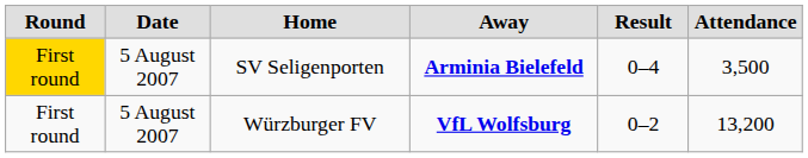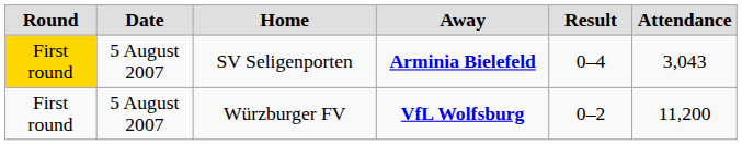SV Seligenporten | Attendance: 3,500 -> 3,043
Würzburger FV | Attendance: 13,200 -> 11,200
